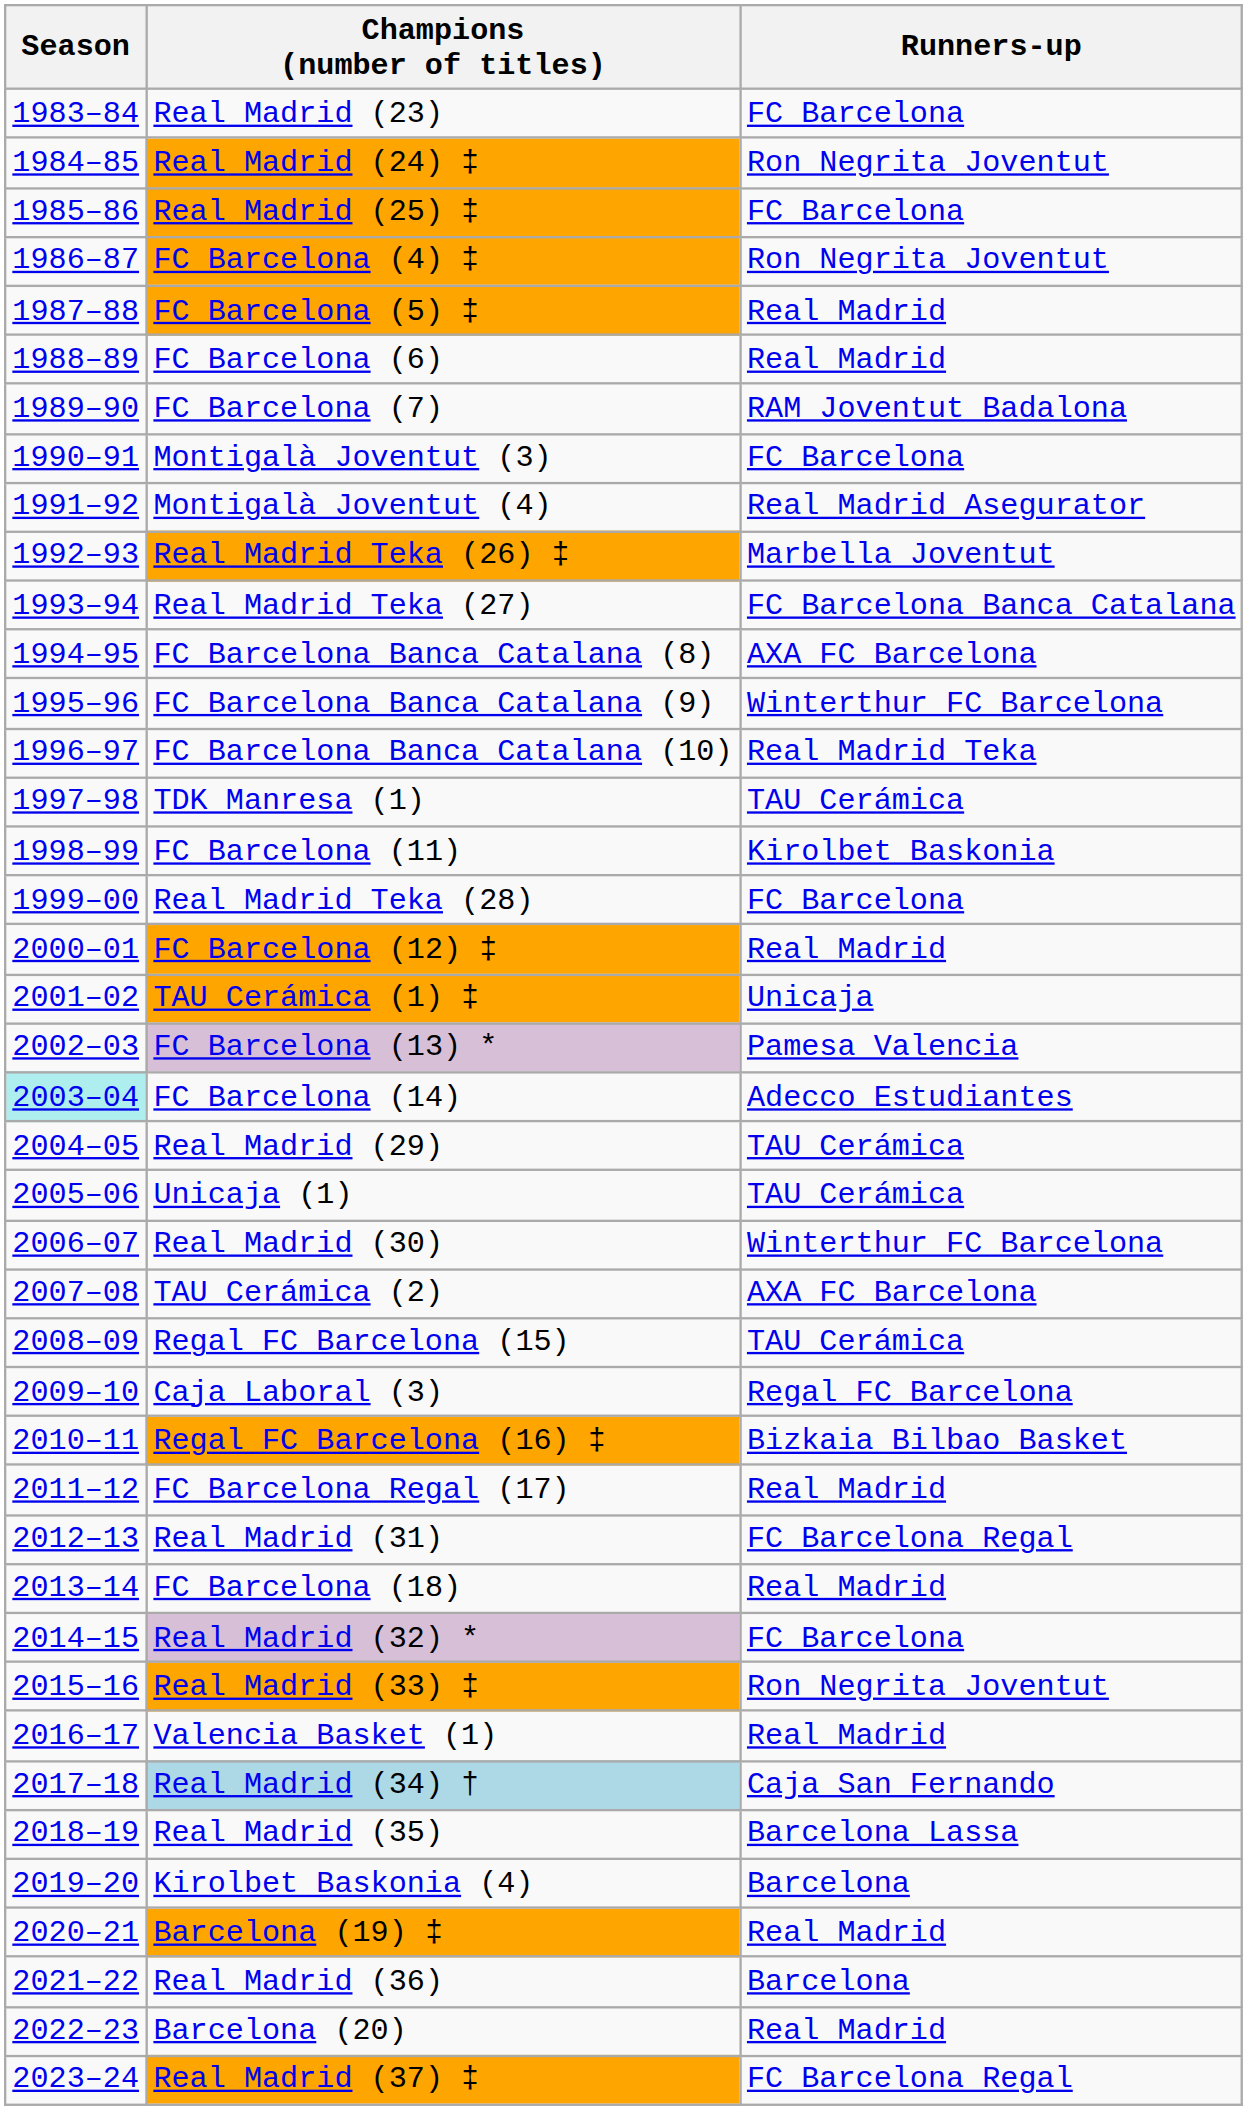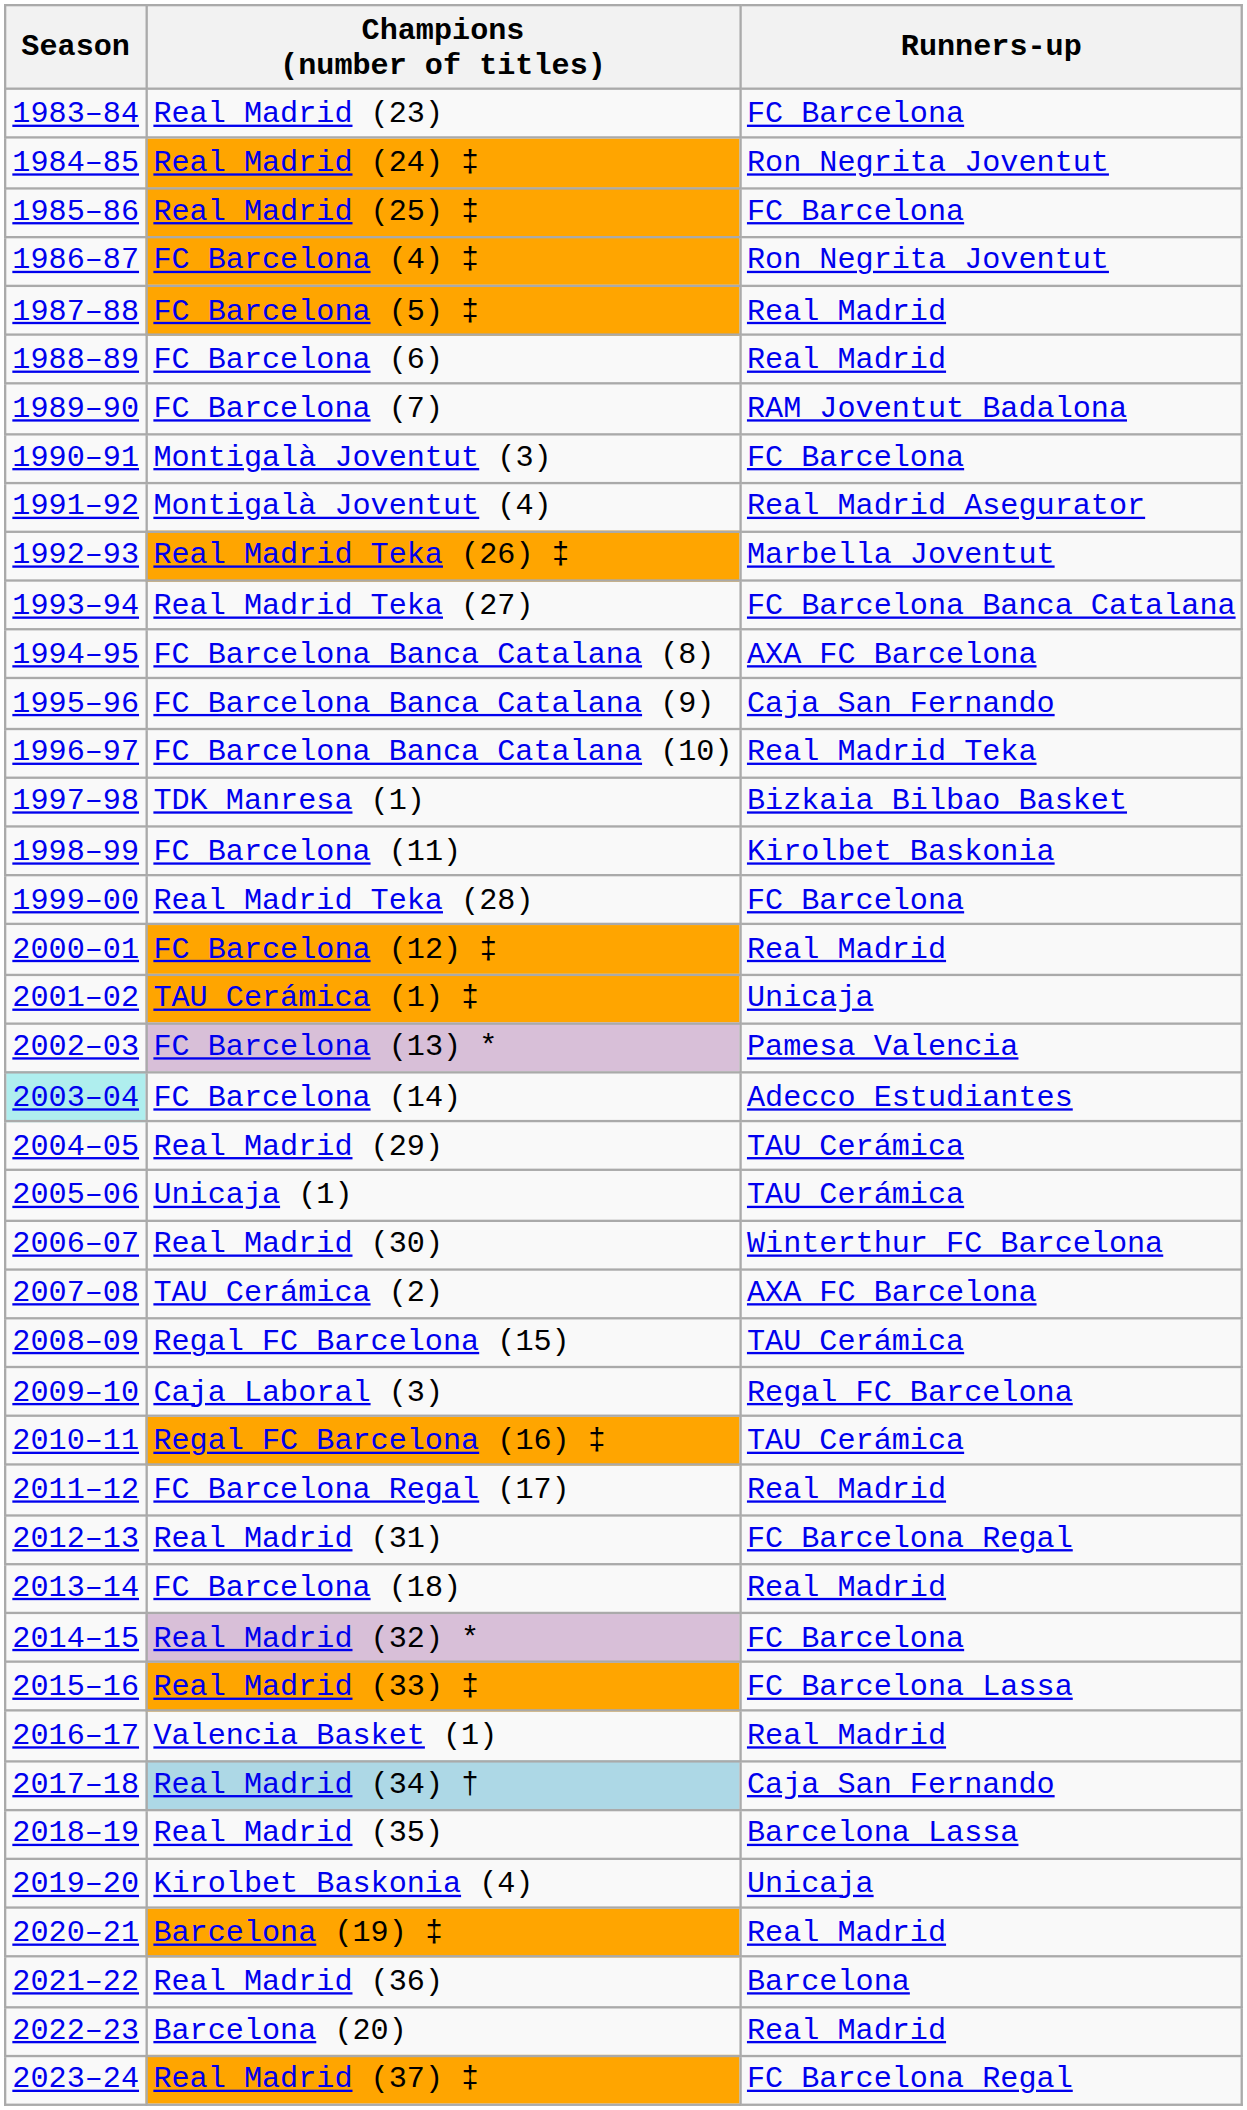FC Barcelona Banca Catalana (9) | Runners-up: Winterthur FC Barcelona -> Caja San Fernando
TDK Manresa (1) | Runners-up: TAU Cerámica -> Bizkaia Bilbao Basket
Regal FC Barcelona (16) ‡ | Runners-up: Bizkaia Bilbao Basket -> TAU Cerámica
Real Madrid (33) ‡ | Runners-up: Ron Negrita Joventut -> FC Barcelona Lassa
Kirolbet Baskonia (4) | Runners-up: Barcelona -> Unicaja
